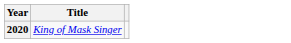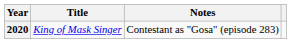+ column: Notes | Contestant as "Gosa" (episode 283)
